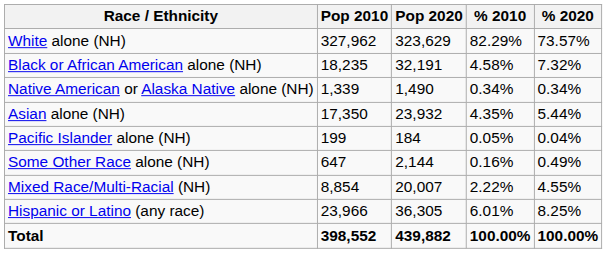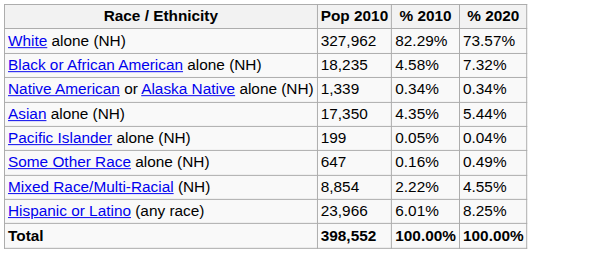- column: Pop 2020 | 323,629 | 32,191 | 1,490 | 23,932 | 184 | 2,144 | 20,007 | 36,305 | 439,882
